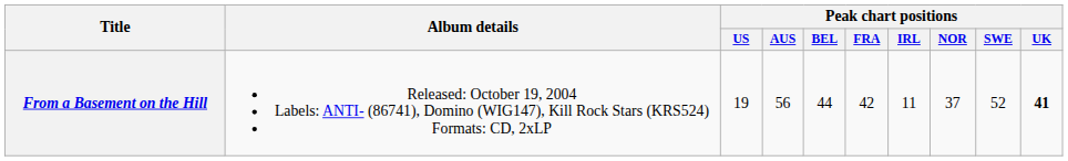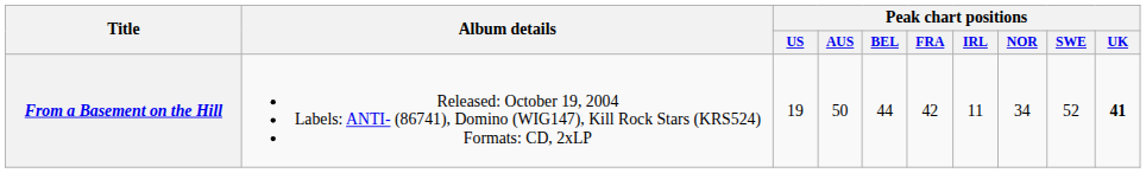From a Basement on the Hill | Peak chart positions / AUS: 56 -> 50
From a Basement on the Hill | Peak chart positions / NOR: 37 -> 34
